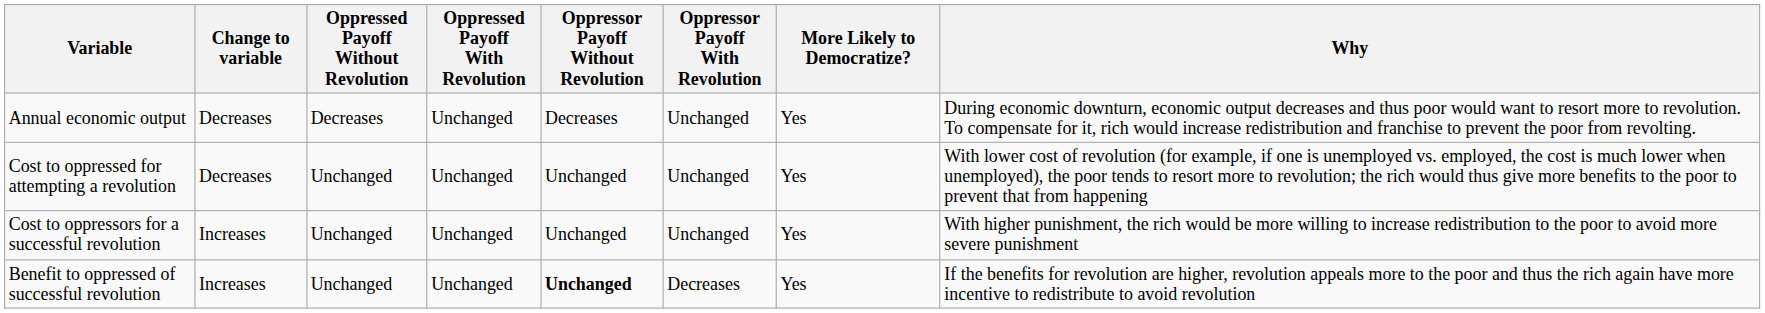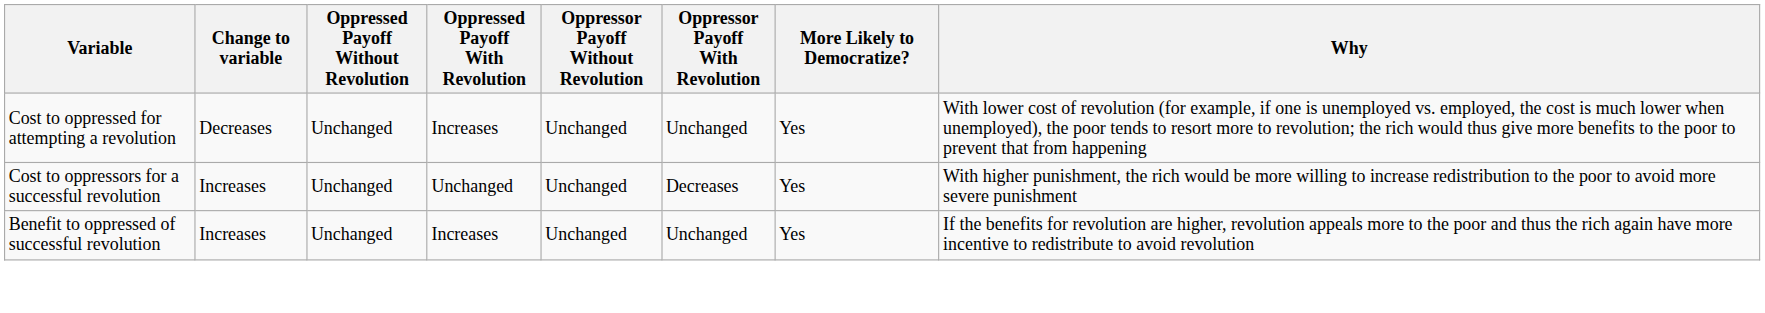- row: Annual economic output | Decreases | Decreases | Unchanged | Decreases | Unchanged | Yes | During economic downturn, economic output decreases and thus poor would want to resort more to revolution. To compensate for it, rich would increase redistribution and franchise to prevent the poor from revolting.
Cost to oppressed for attempting a revolution | Oppressed Payoff With Revolution: Unchanged -> Increases
Cost to oppressors for a successful revolution | Oppressor Payoff With Revolution: Unchanged -> Decreases
Benefit to oppressed of successful revolution | Oppressed Payoff With Revolution: Unchanged -> Increases
Benefit to oppressed of successful revolution | Oppressor Payoff Without Revolution: bold -> normal
Benefit to oppressed of successful revolution | Oppressor Payoff With Revolution: Decreases -> Unchanged
